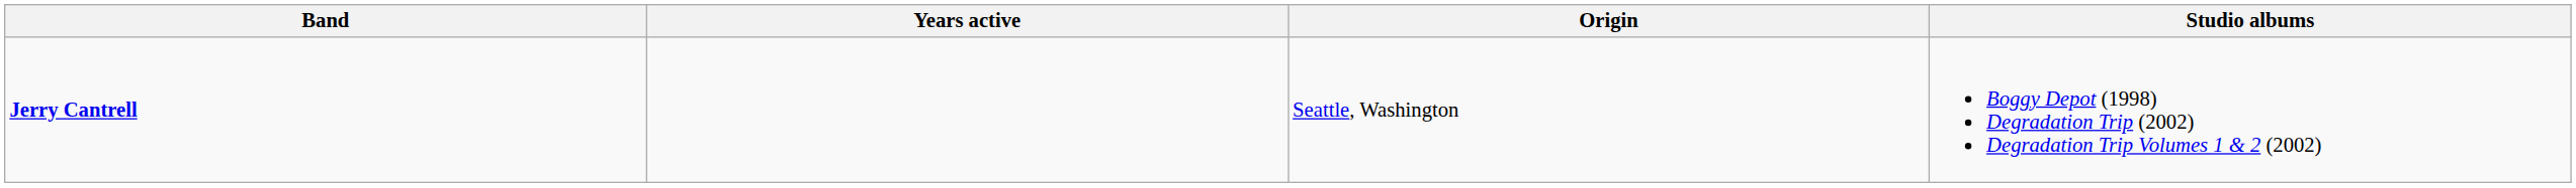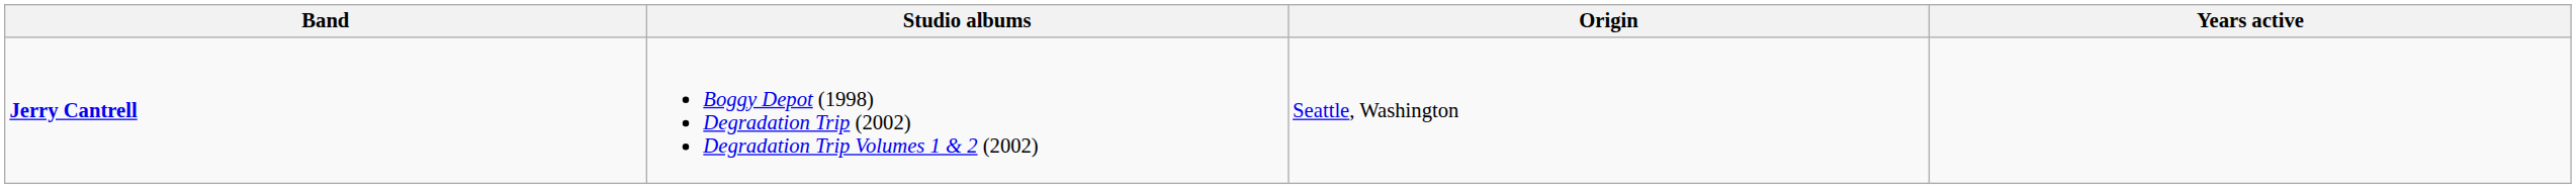columns swapped: Years active <-> Studio albums
